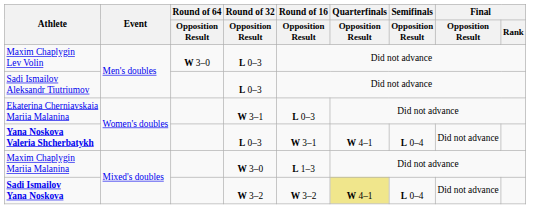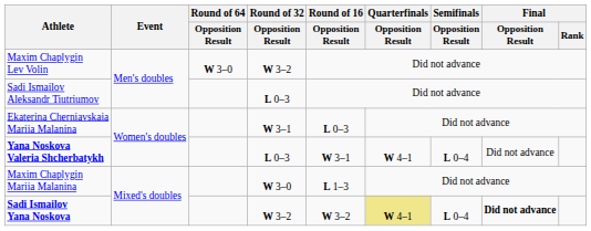Maxim Chaplygin Lev Volin | Round of 32 / Opposition Result: L 0–3 -> W 3–2
Sadi Ismailov Yana Noskova | Final / Opposition Result: normal -> bold
